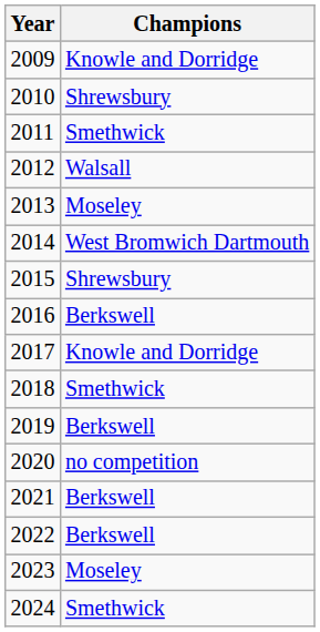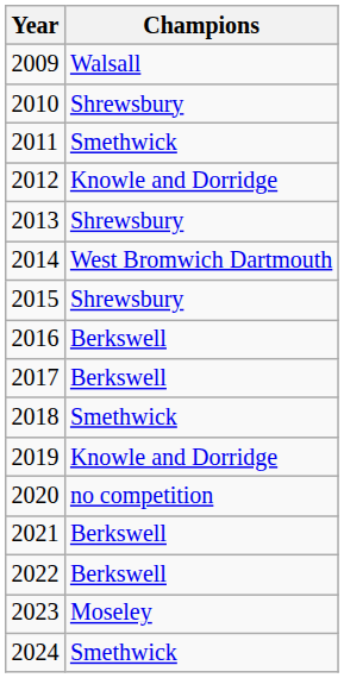2009 | Champions: Knowle and Dorridge -> Walsall
2012 | Champions: Walsall -> Knowle and Dorridge
2013 | Champions: Moseley -> Shrewsbury
2017 | Champions: Knowle and Dorridge -> Berkswell
2019 | Champions: Berkswell -> Knowle and Dorridge
